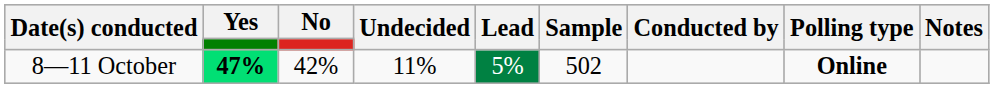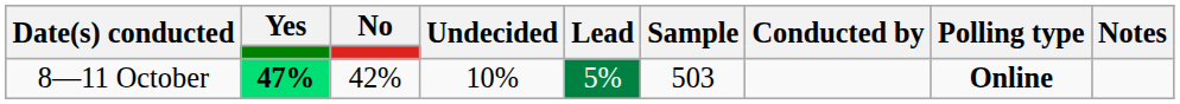8—11 October | Undecided: 11% -> 10%
8—11 October | Sample: 502 -> 503
